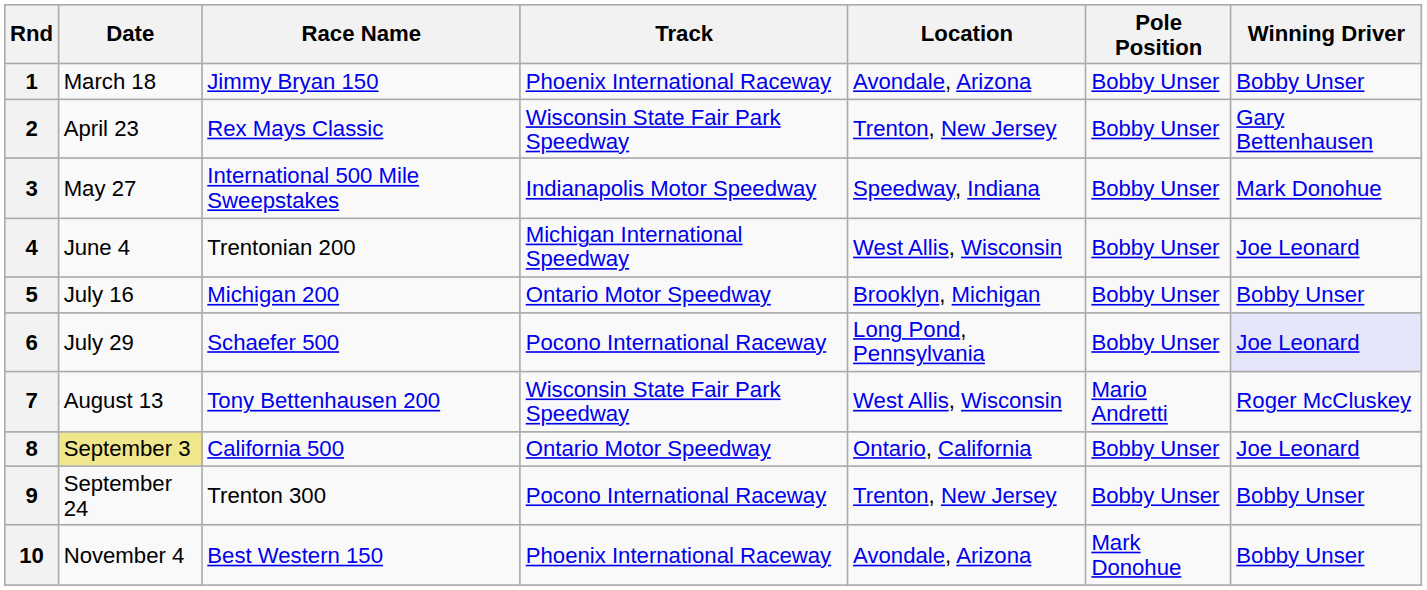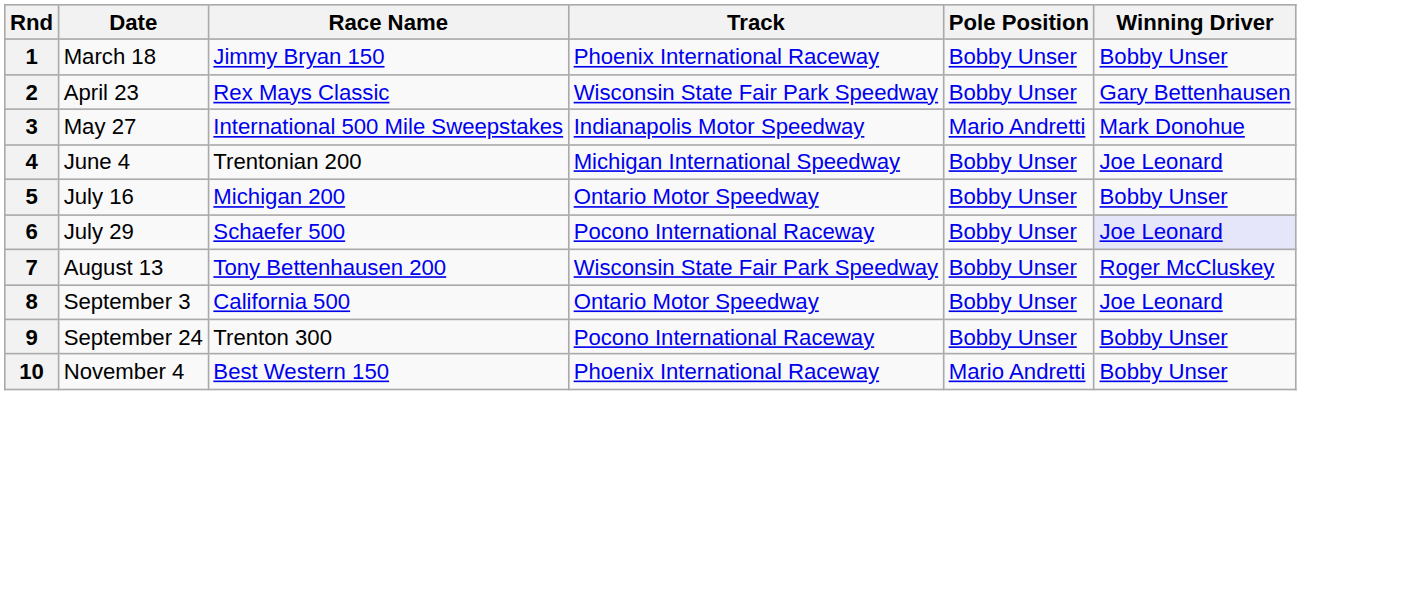- column: Location | Avondale, Arizona | Trenton, New Jersey | Speedway, Indiana | West Allis, Wisconsin | Brooklyn, Michigan | Long Pond, Pennsylvania | West Allis, Wisconsin | Ontario, California | Trenton, New Jersey | Avondale, Arizona
3 | Pole Position: Bobby Unser -> Mario Andretti
7 | Pole Position: Mario Andretti -> Bobby Unser
8 | Date: khaki background -> no background
10 | Pole Position: Mark Donohue -> Mario Andretti
